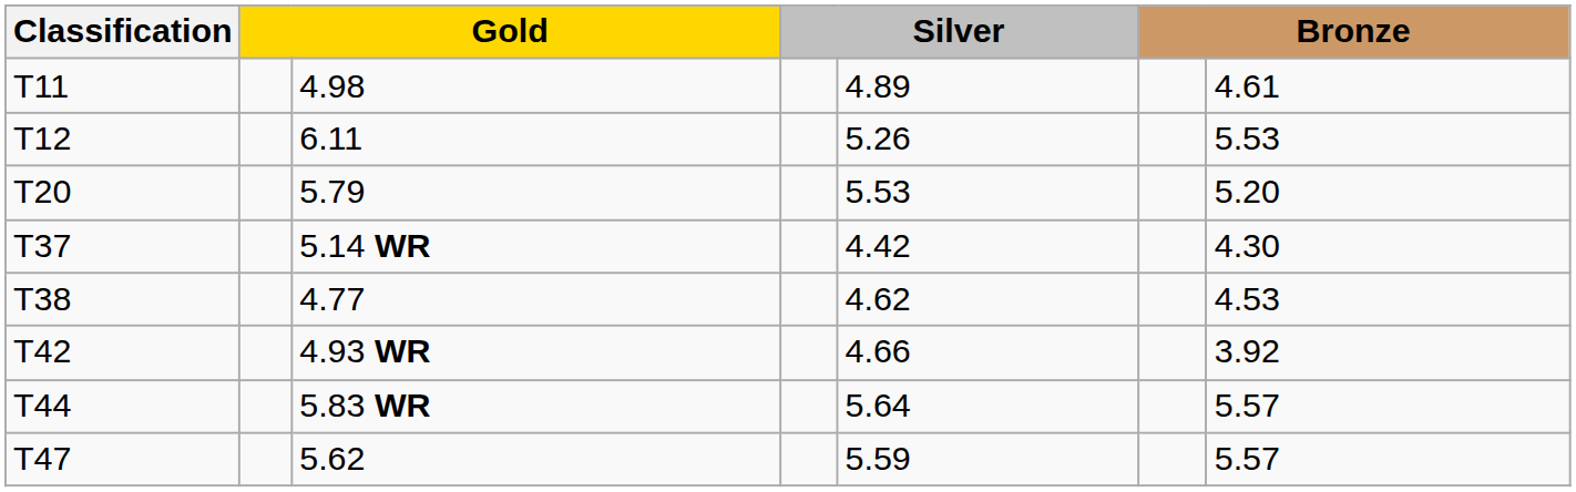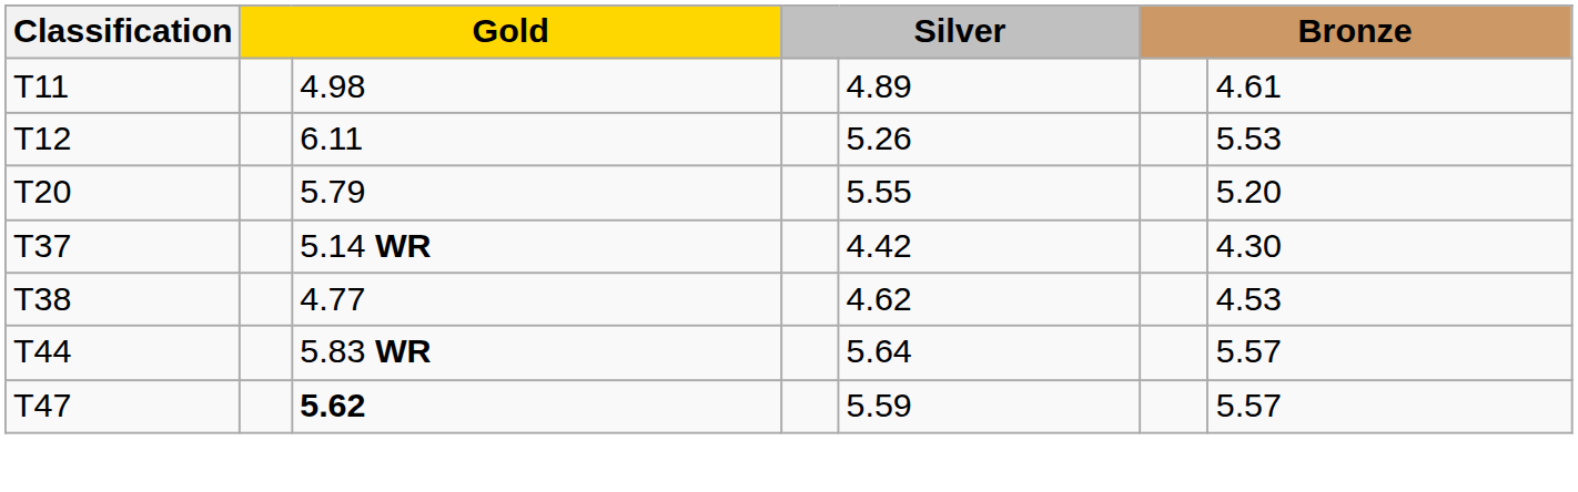T20 | column 5: 5.53 -> 5.55
- row: T42 | 4.93 WR | 4.66 | 3.92
T47 | column 3: normal -> bold
